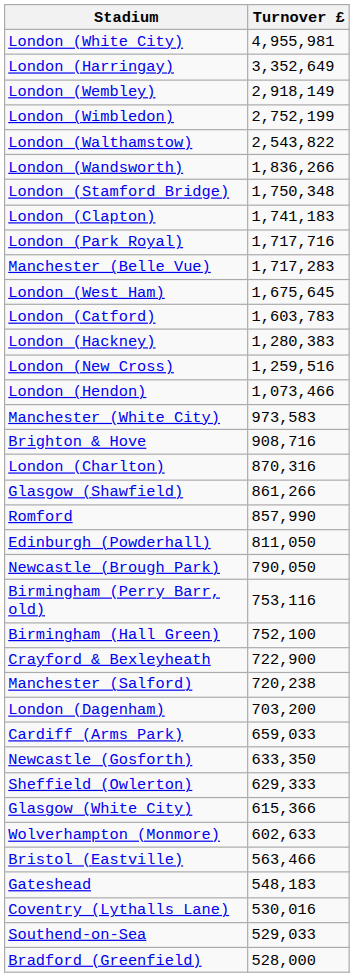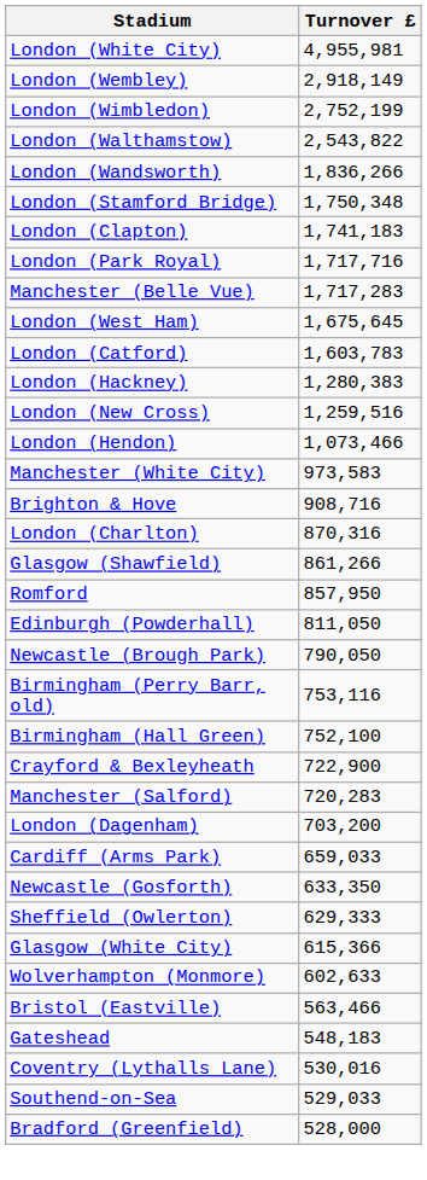- row: London (Harringay) | 3,352,649
Romford | Turnover £: 857,990 -> 857,950
Manchester (Salford) | Turnover £: 720,238 -> 720,283
